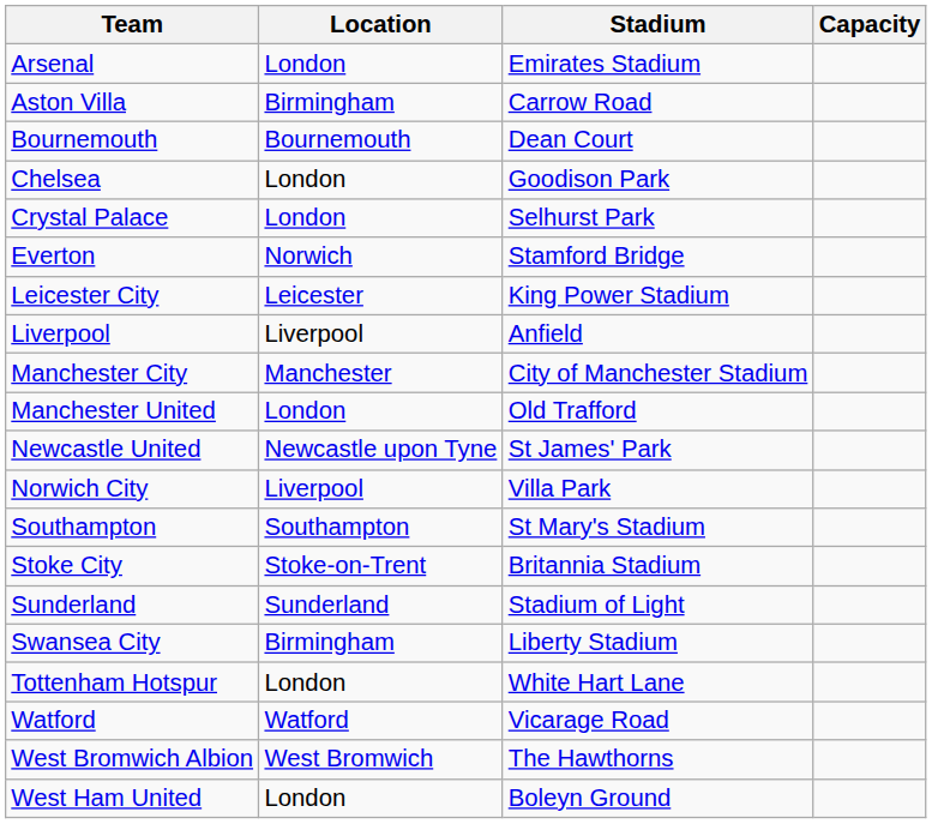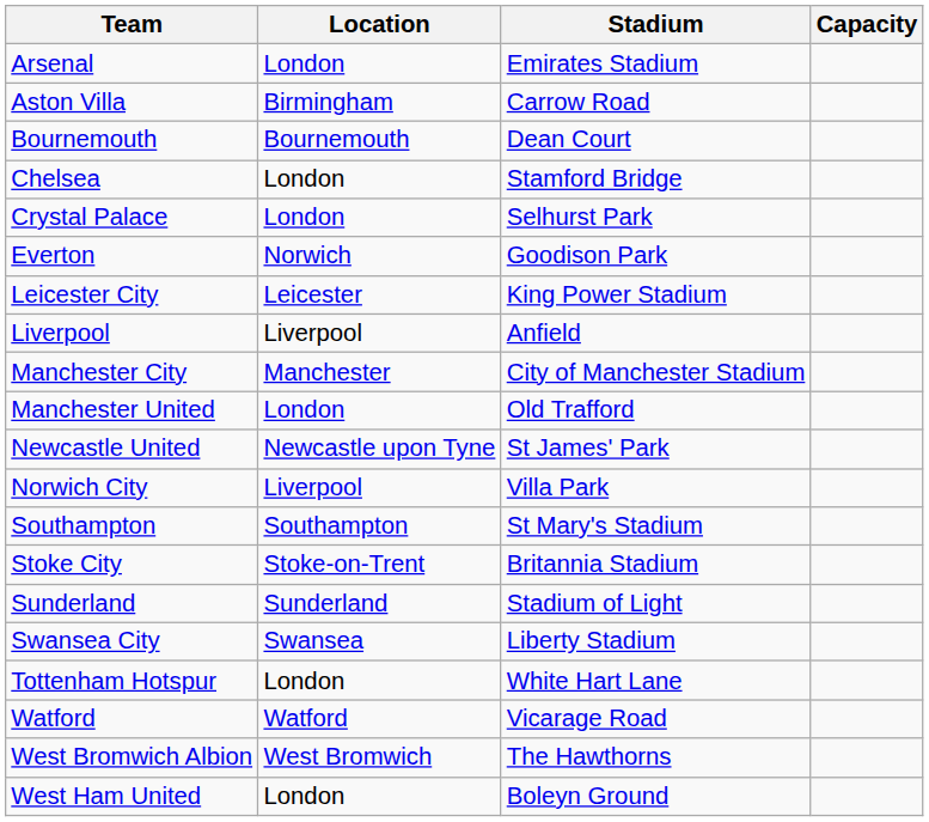Chelsea | Stadium: Goodison Park -> Stamford Bridge
Everton | Stadium: Stamford Bridge -> Goodison Park
Swansea City | Location: Birmingham -> Swansea
